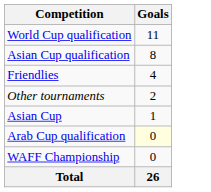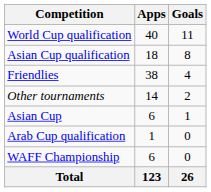+ column: Apps | 40 | 18 | 38 | 14 | 6 | 1 | 6 | 123
Arab Cup qualification | Goals: lightyellow background -> no background
